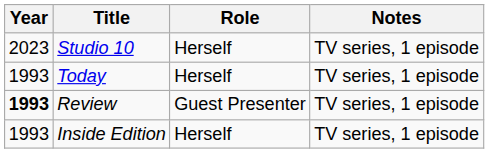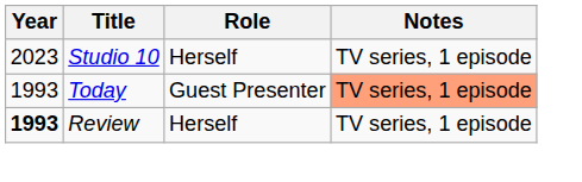Today | Role: Herself -> Guest Presenter
Today | Notes: no background -> lightsalmon background
Review | Role: Guest Presenter -> Herself
- row: 1993 | Inside Edition | Herself | TV series, 1 episode
